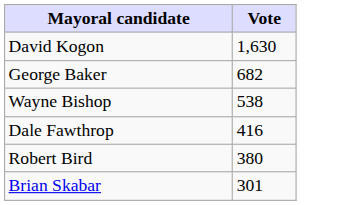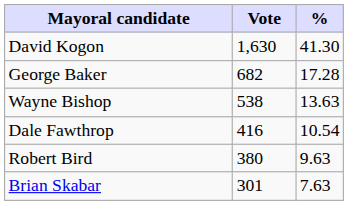+ column: % | 41.30 | 17.28 | 13.63 | 10.54 | 9.63 | 7.63
